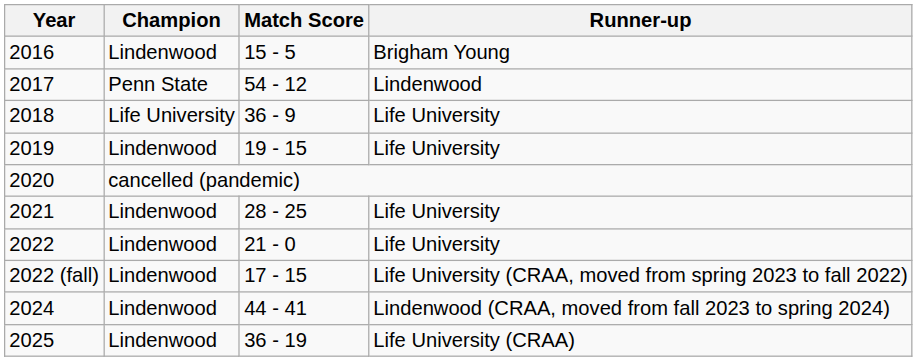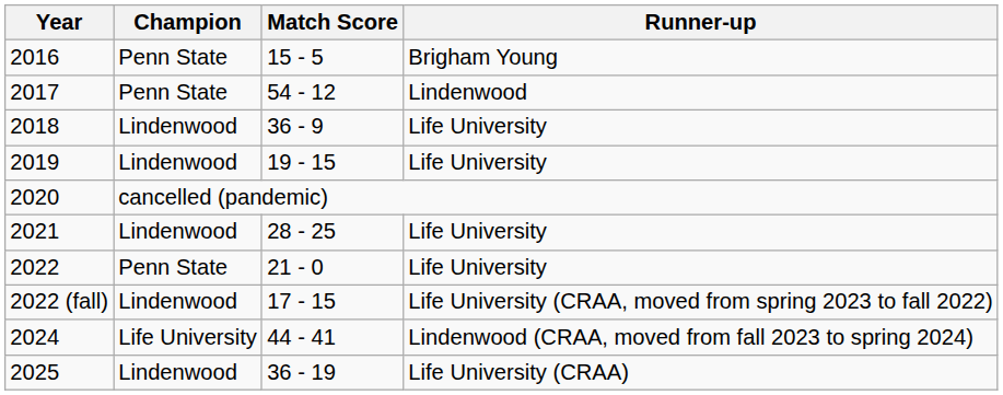2016 | Champion: Lindenwood -> Penn State
2018 | Champion: Life University -> Lindenwood
2022 | Champion: Lindenwood -> Penn State
2024 | Champion: Lindenwood -> Life University
